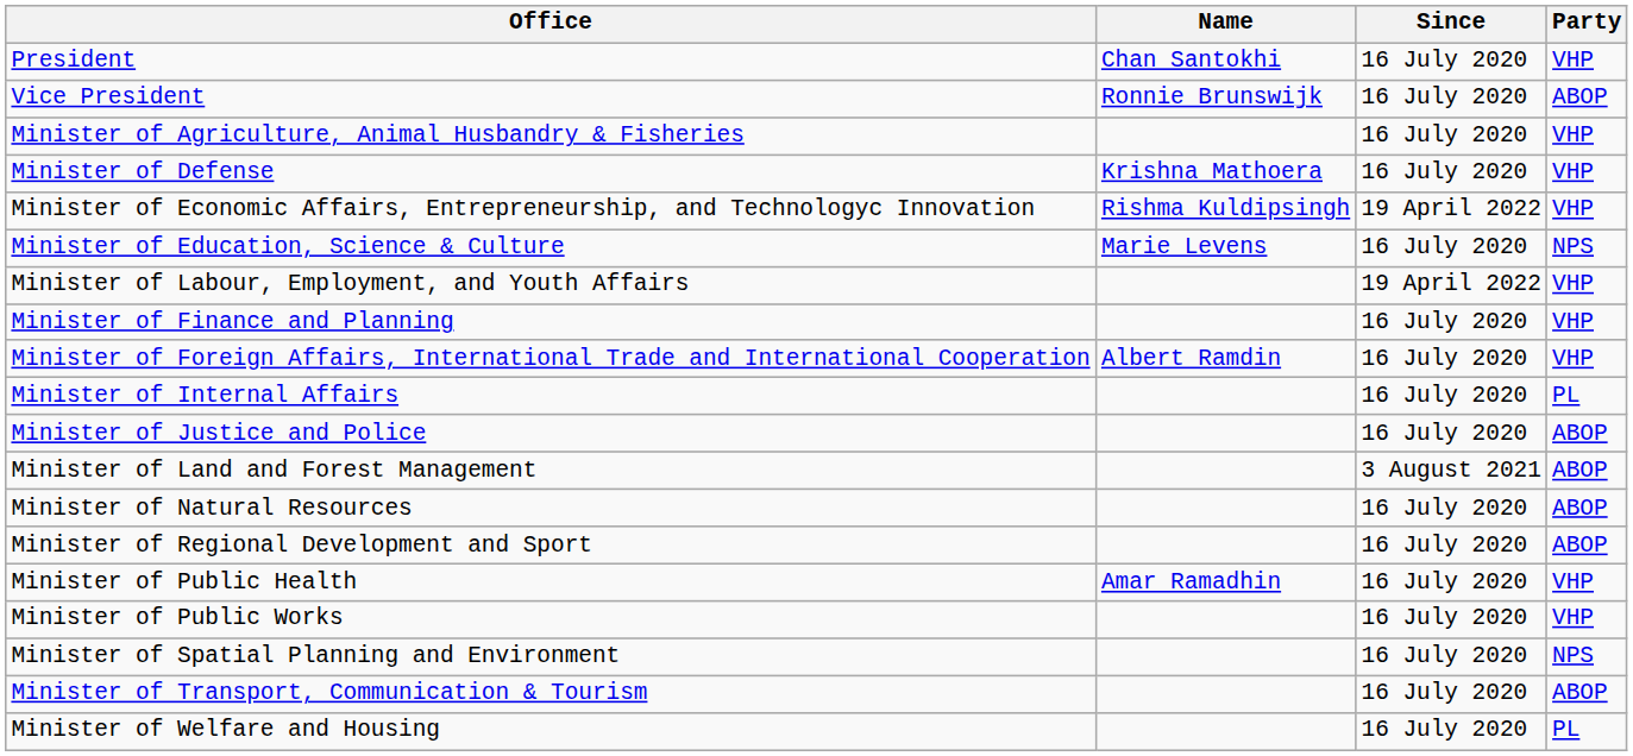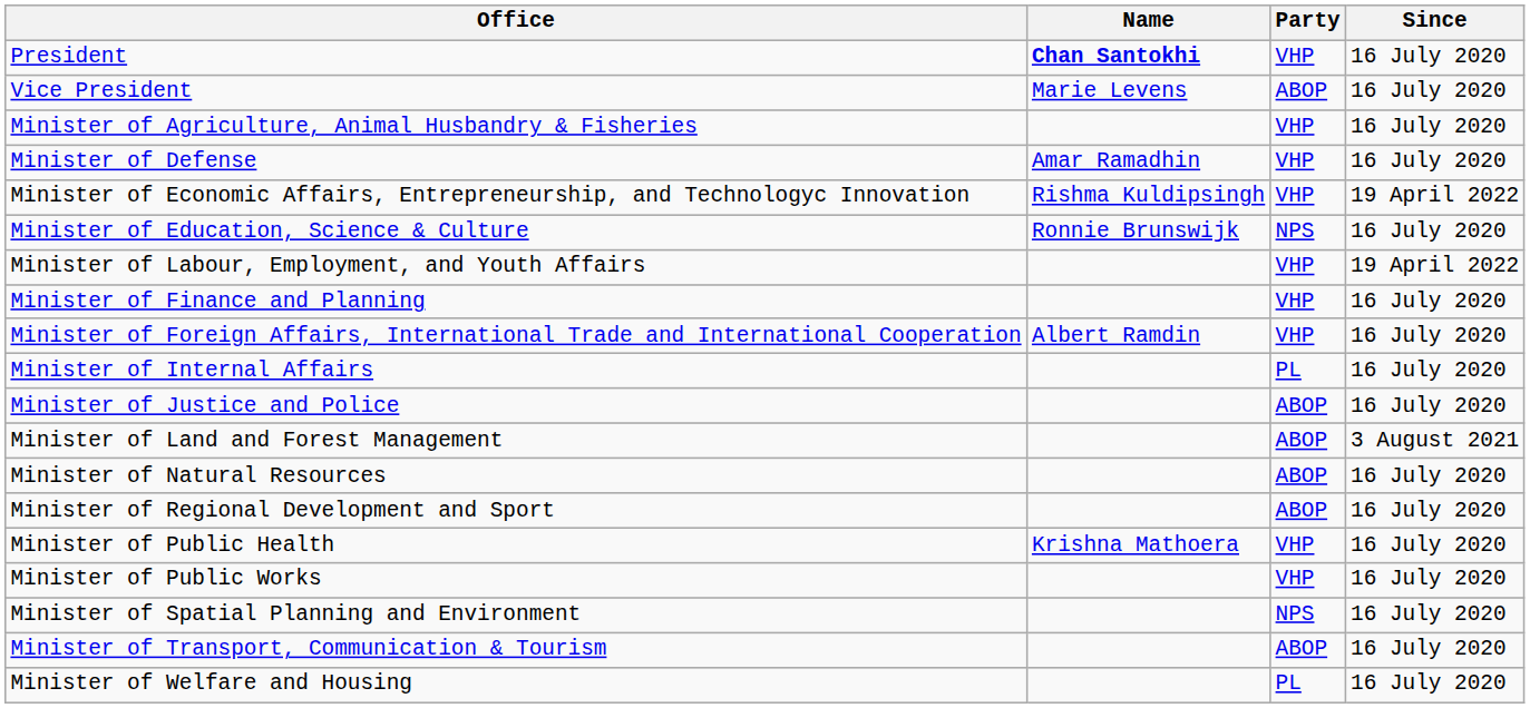columns swapped: Party <-> Since
President | Name: normal -> bold
Vice President | Name: Ronnie Brunswijk -> Marie Levens
Minister of Defense | Name: Krishna Mathoera -> Amar Ramadhin
Minister of Education, Science & Culture | Name: Marie Levens -> Ronnie Brunswijk
Minister of Public Health | Name: Amar Ramadhin -> Krishna Mathoera
